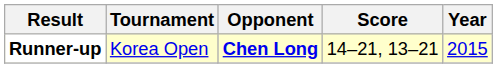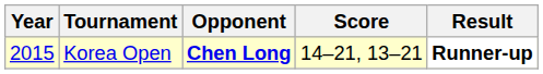columns swapped: Year <-> Result
